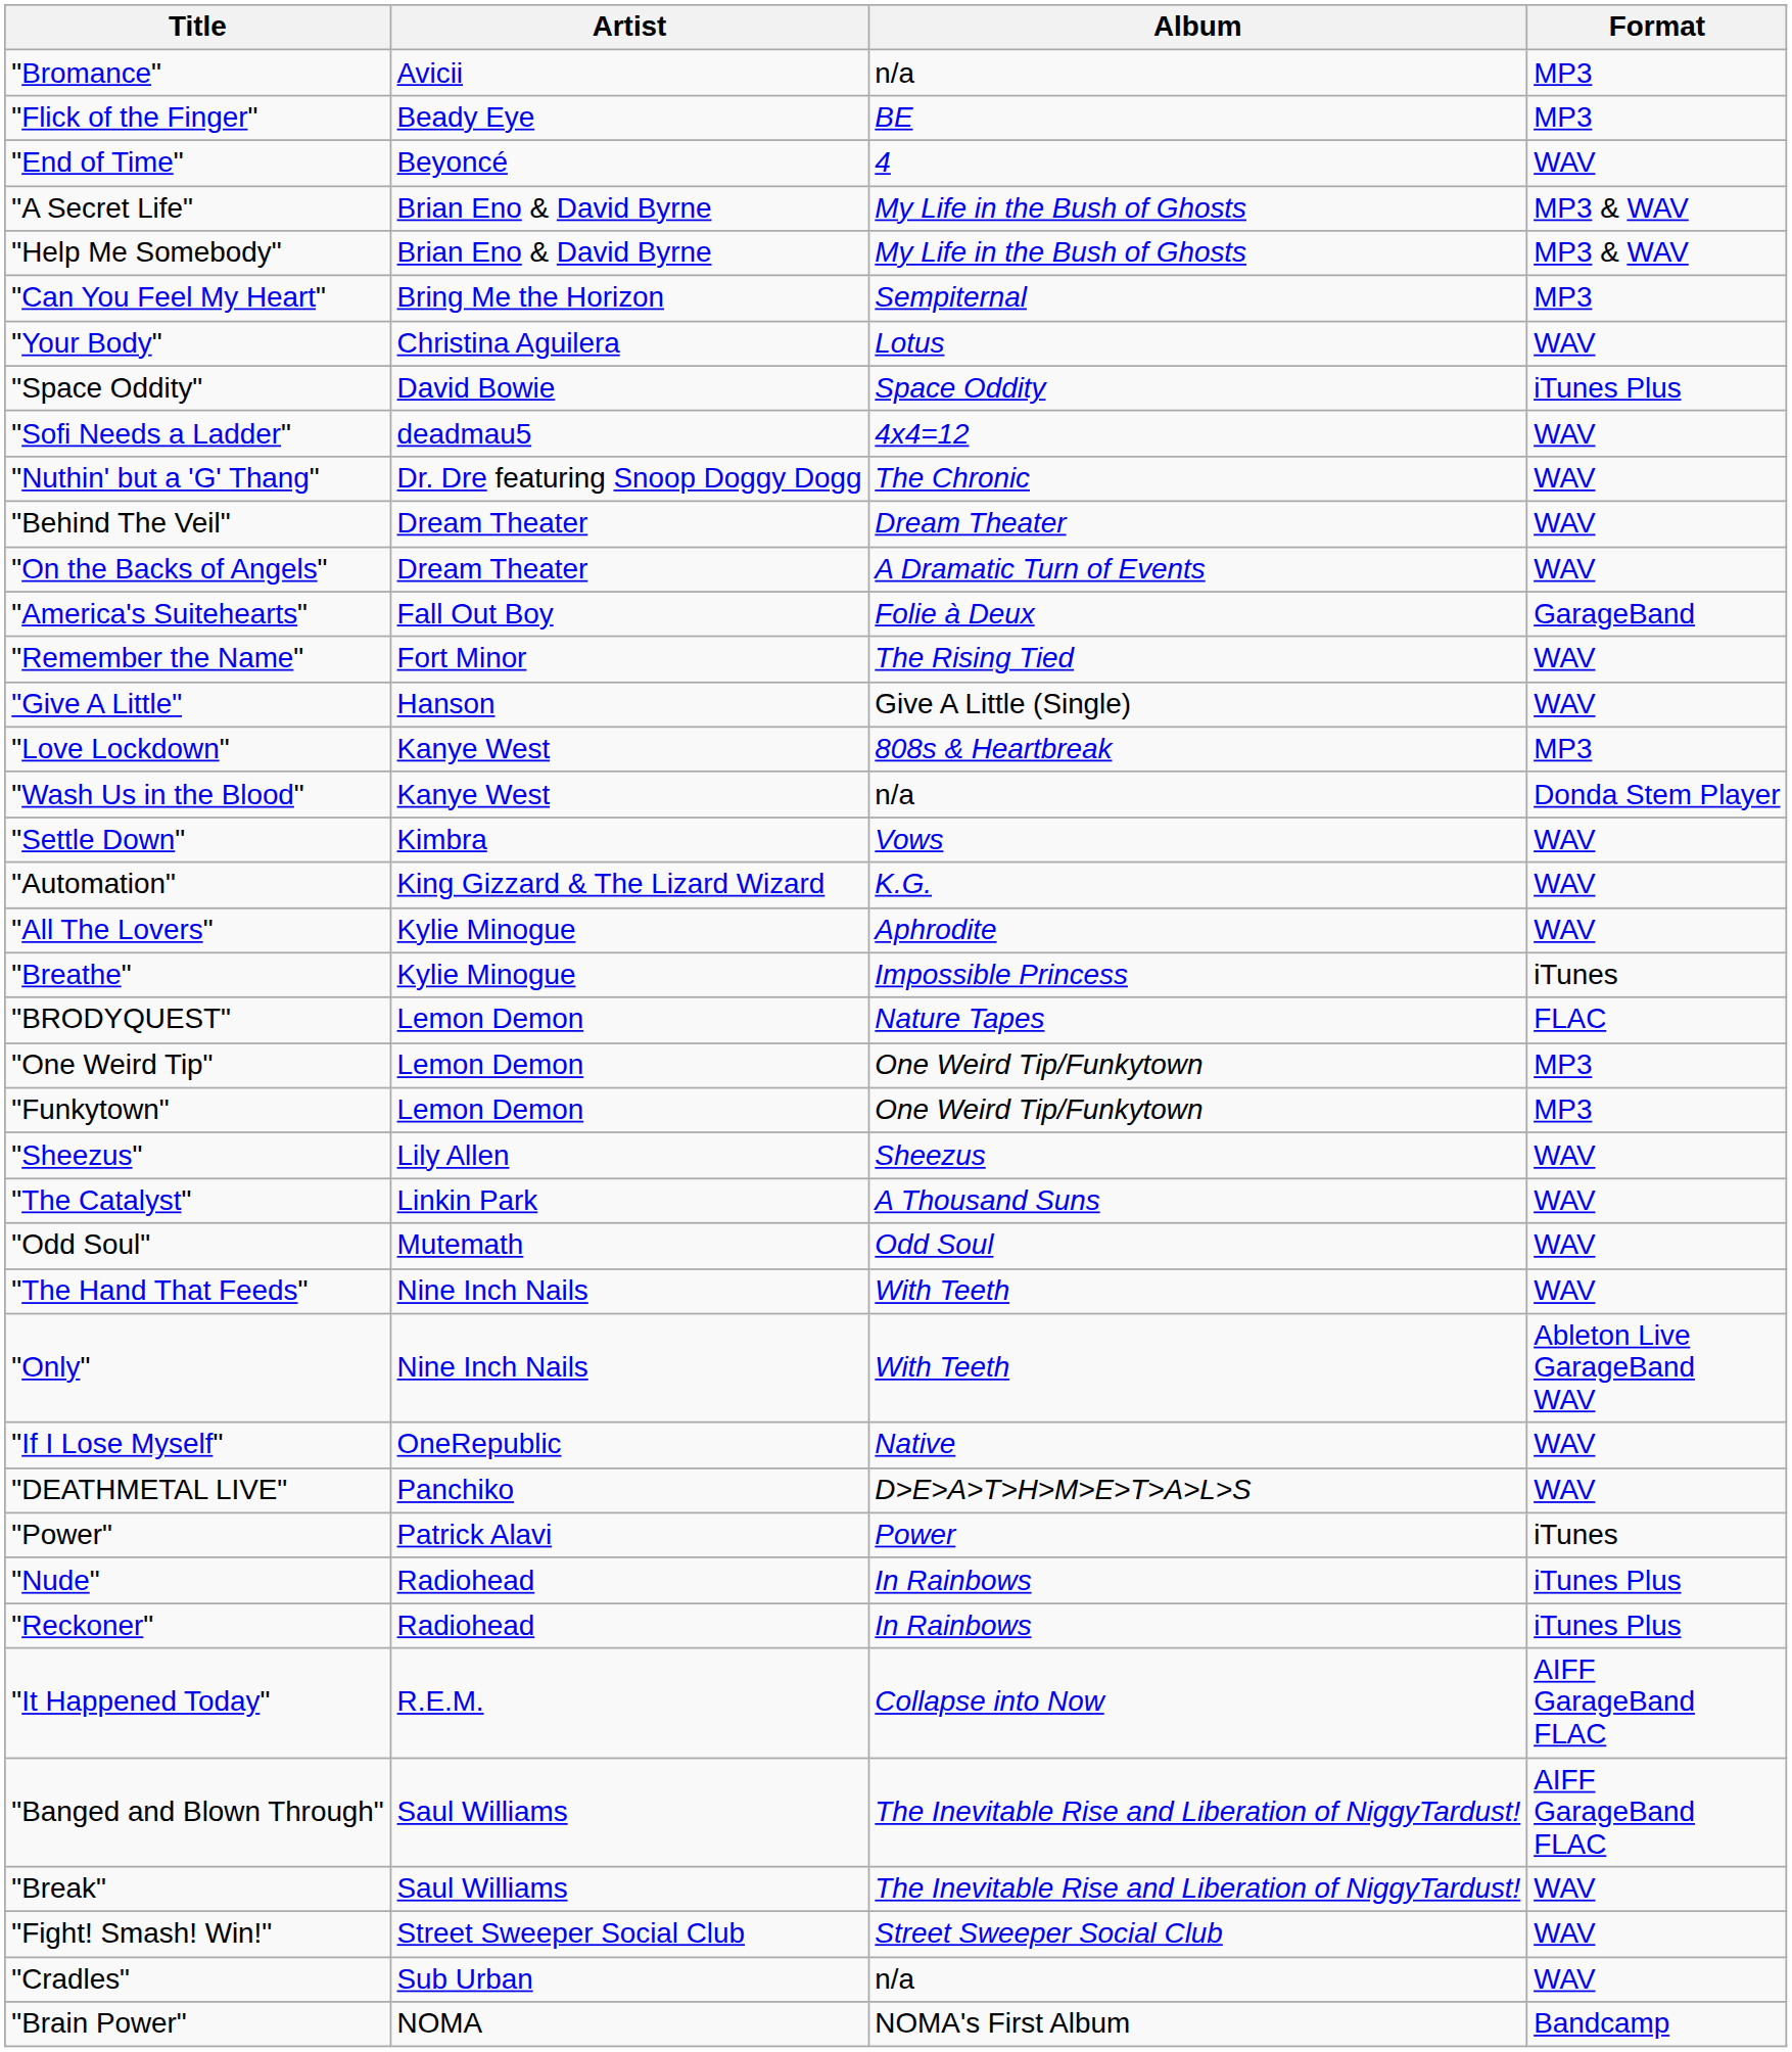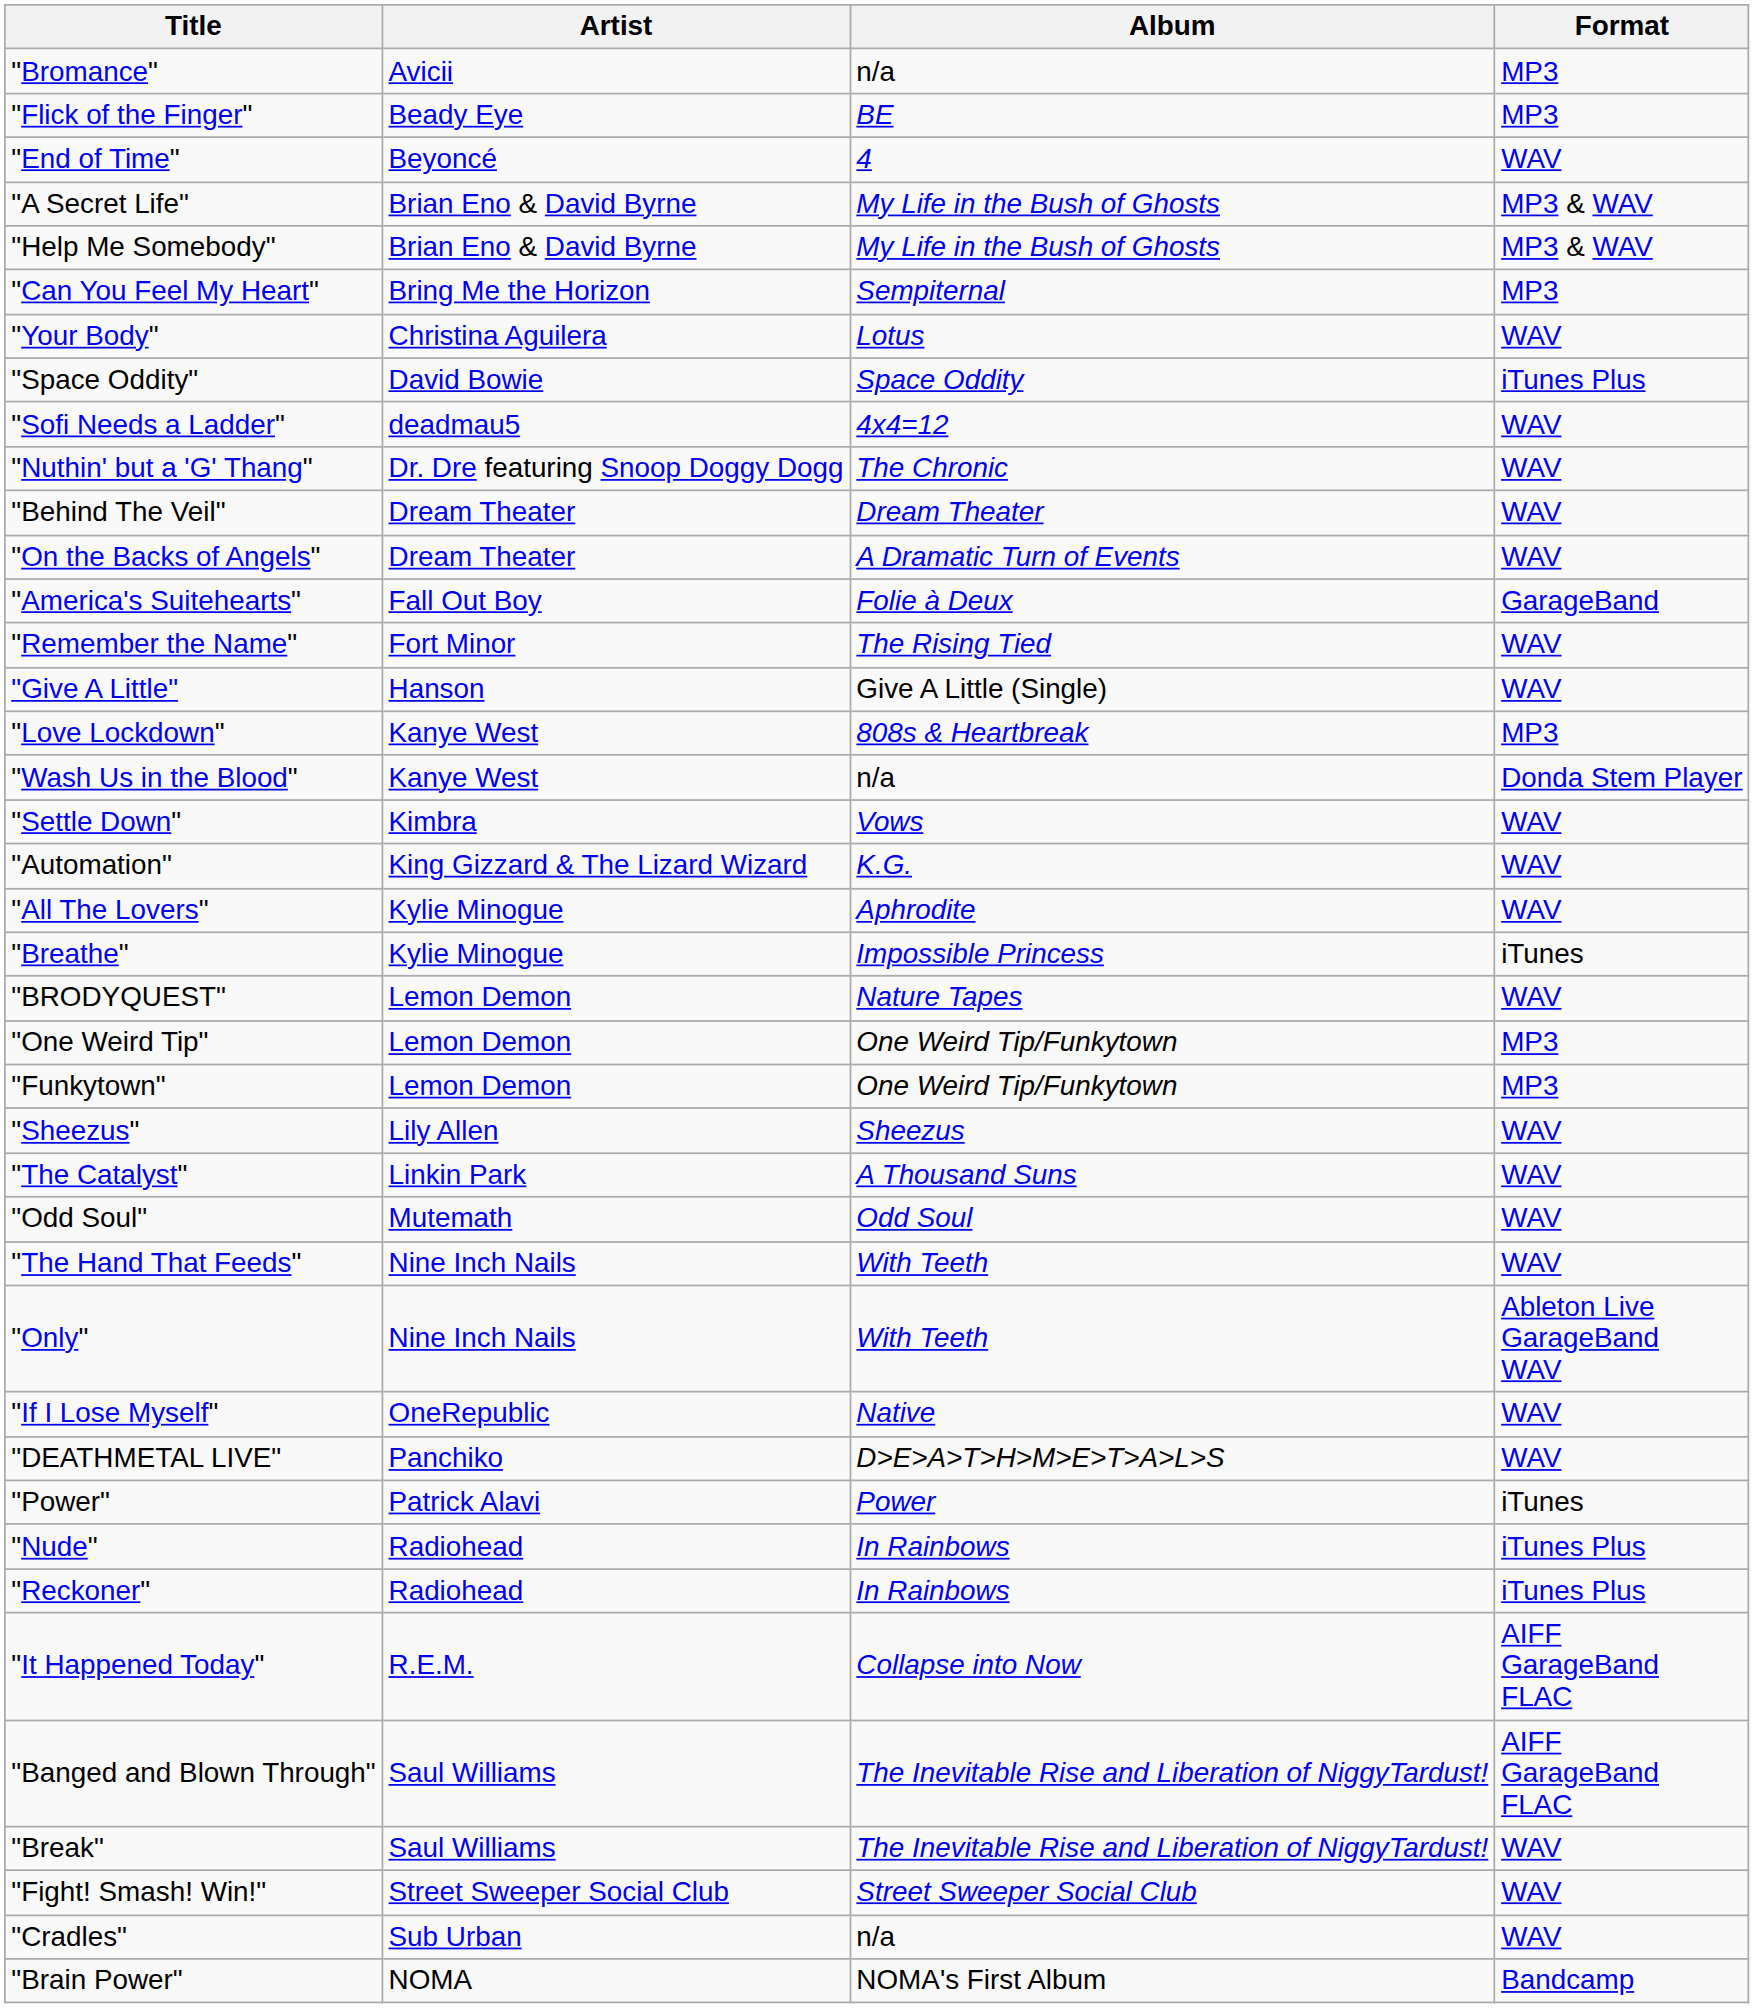"BRODYQUEST" | Format: FLAC -> WAV
